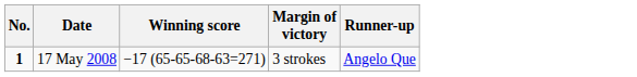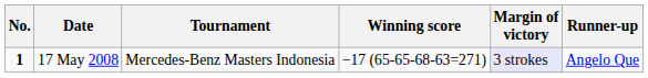+ column: Tournament | Mercedes-Benz Masters Indonesia
17 May 2008 | Margin of victory: no background -> lavender background
